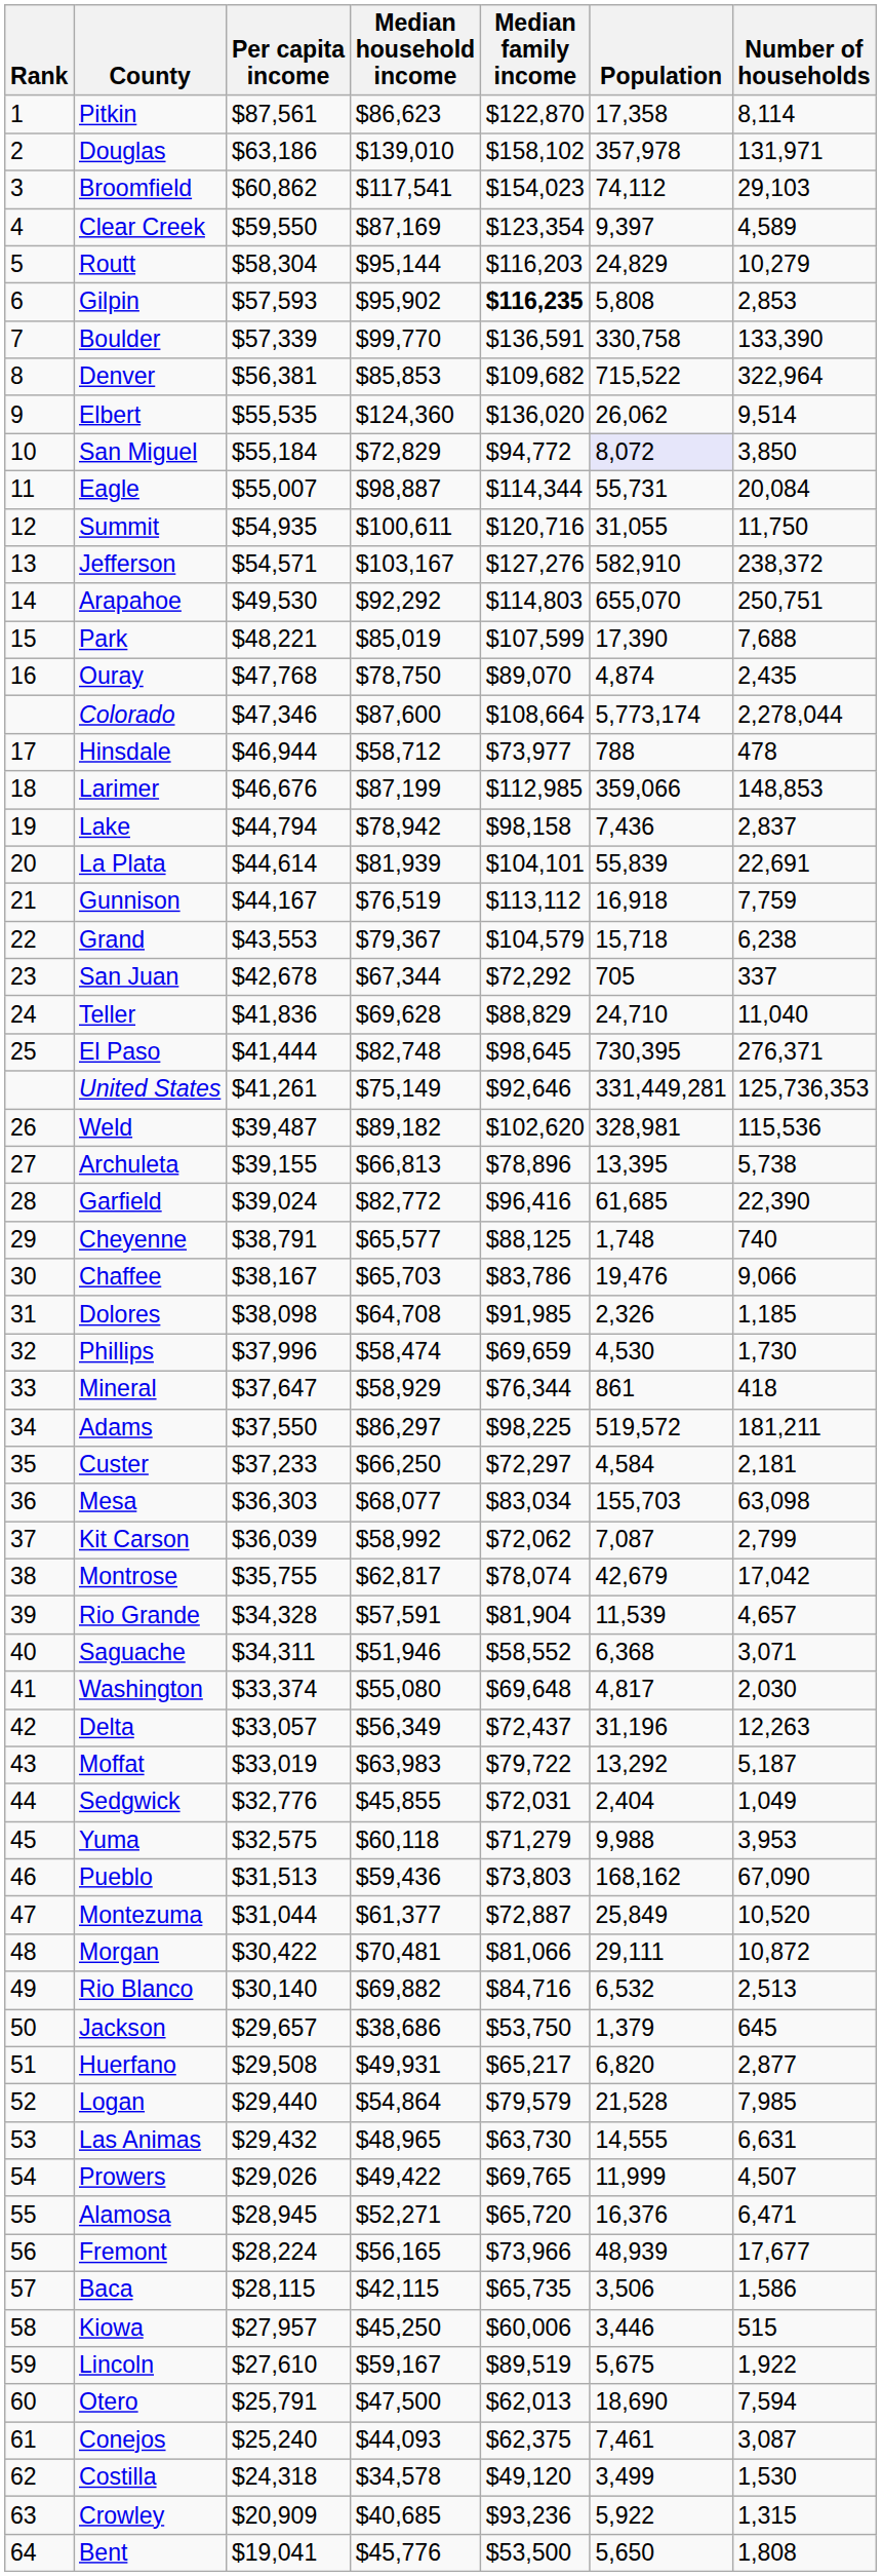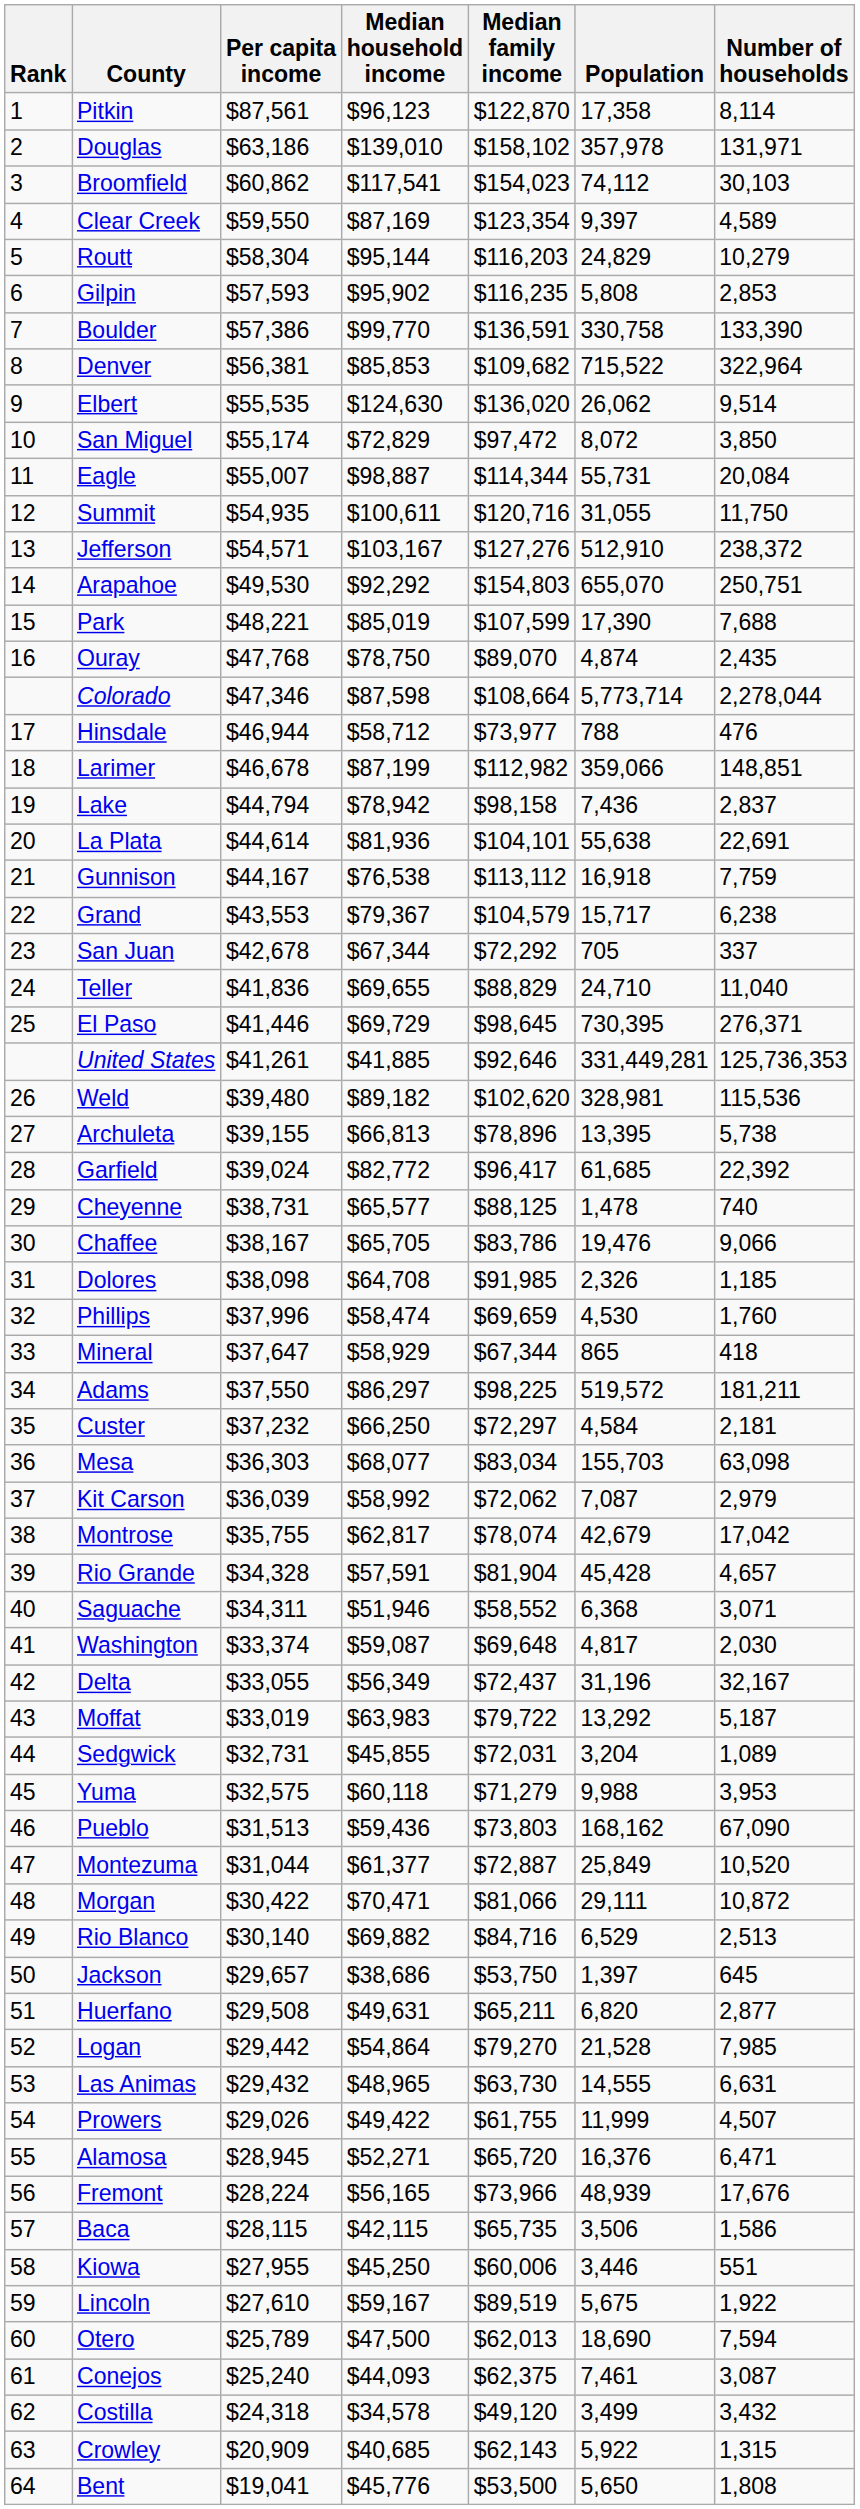Pitkin | Median household income: $86,623 -> $96,123
Broomfield | Number of households: 29,103 -> 30,103
Gilpin | Median family income: bold -> normal
Boulder | Per capita income: $57,339 -> $57,386
Elbert | Median household income: $124,360 -> $124,630
San Miguel | Per capita income: $55,184 -> $55,174
San Miguel | Median family income: $94,772 -> $97,472
San Miguel | Population: lavender background -> no background
Jefferson | Population: 582,910 -> 512,910
Arapahoe | Median family income: $114,803 -> $154,803
Colorado | Median household income: $87,600 -> $87,598
Colorado | Population: 5,773,174 -> 5,773,714
Hinsdale | Number of households: 478 -> 476
Larimer | Per capita income: $46,676 -> $46,678
Larimer | Median family income: $112,985 -> $112,982
Larimer | Number of households: 148,853 -> 148,851
La Plata | Median household income: $81,939 -> $81,936
La Plata | Population: 55,839 -> 55,638
Gunnison | Median household income: $76,519 -> $76,538
Grand | Population: 15,718 -> 15,717
Teller | Median household income: $69,628 -> $69,655
El Paso | Per capita income: $41,444 -> $41,446
El Paso | Median household income: $82,748 -> $69,729
United States | Median household income: $75,149 -> $41,885
Weld | Per capita income: $39,487 -> $39,480
Garfield | Median family income: $96,416 -> $96,417
Garfield | Number of households: 22,390 -> 22,392
Cheyenne | Per capita income: $38,791 -> $38,731
Cheyenne | Population: 1,748 -> 1,478
Chaffee | Median household income: $65,703 -> $65,705
Phillips | Number of households: 1,730 -> 1,760
Mineral | Median family income: $76,344 -> $67,344
Mineral | Population: 861 -> 865
Custer | Per capita income: $37,233 -> $37,232
Kit Carson | Number of households: 2,799 -> 2,979
Rio Grande | Population: 11,539 -> 45,428
Washington | Median household income: $55,080 -> $59,087
Delta | Per capita income: $33,057 -> $33,055
Delta | Number of households: 12,263 -> 32,167
Sedgwick | Per capita income: $32,776 -> $32,731
Sedgwick | Population: 2,404 -> 3,204
Sedgwick | Number of households: 1,049 -> 1,089
Morgan | Median household income: $70,481 -> $70,471
Rio Blanco | Population: 6,532 -> 6,529
Jackson | Population: 1,379 -> 1,397
Huerfano | Median household income: $49,931 -> $49,631
Huerfano | Median family income: $65,217 -> $65,211
Logan | Per capita income: $29,440 -> $29,442
Logan | Median family income: $79,579 -> $79,270
Prowers | Median family income: $69,765 -> $61,755
Fremont | Number of households: 17,677 -> 17,676
Kiowa | Per capita income: $27,957 -> $27,955
Kiowa | Number of households: 515 -> 551
Otero | Per capita income: $25,791 -> $25,789
Costilla | Number of households: 1,530 -> 3,432
Crowley | Median family income: $93,236 -> $62,143
